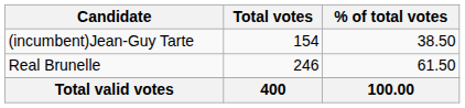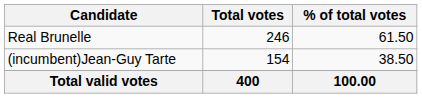rows swapped: Real Brunelle <-> (incumbent)Jean-Guy Tarte
